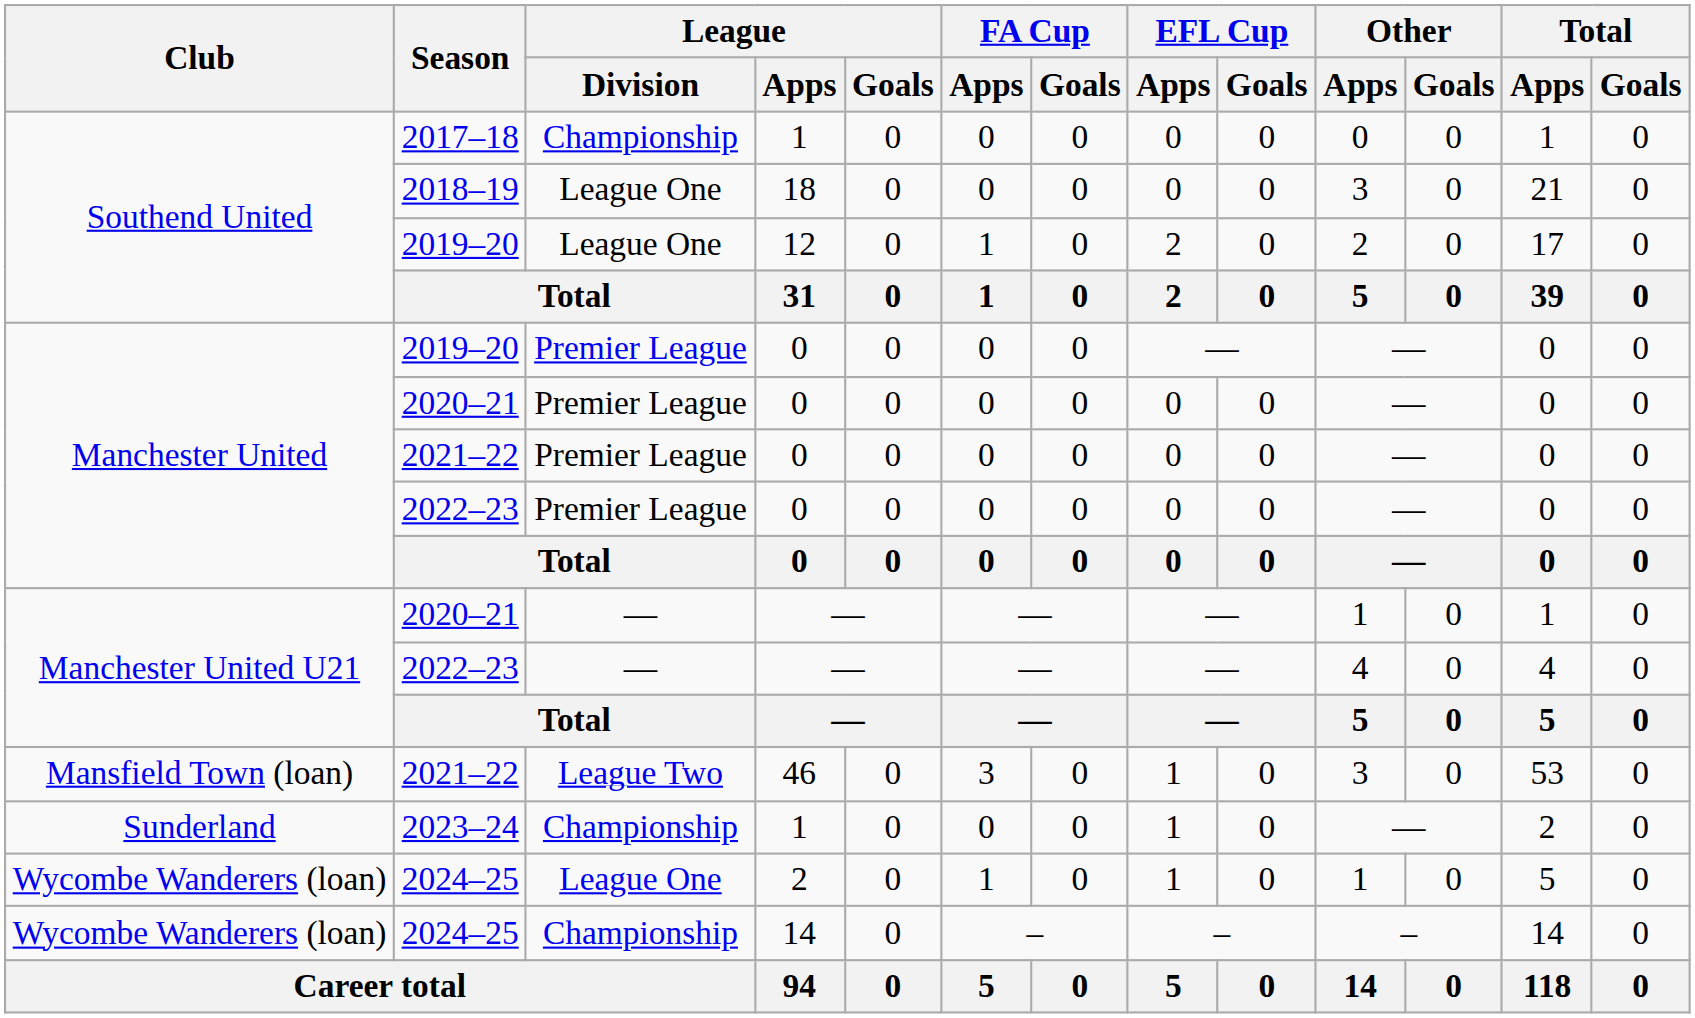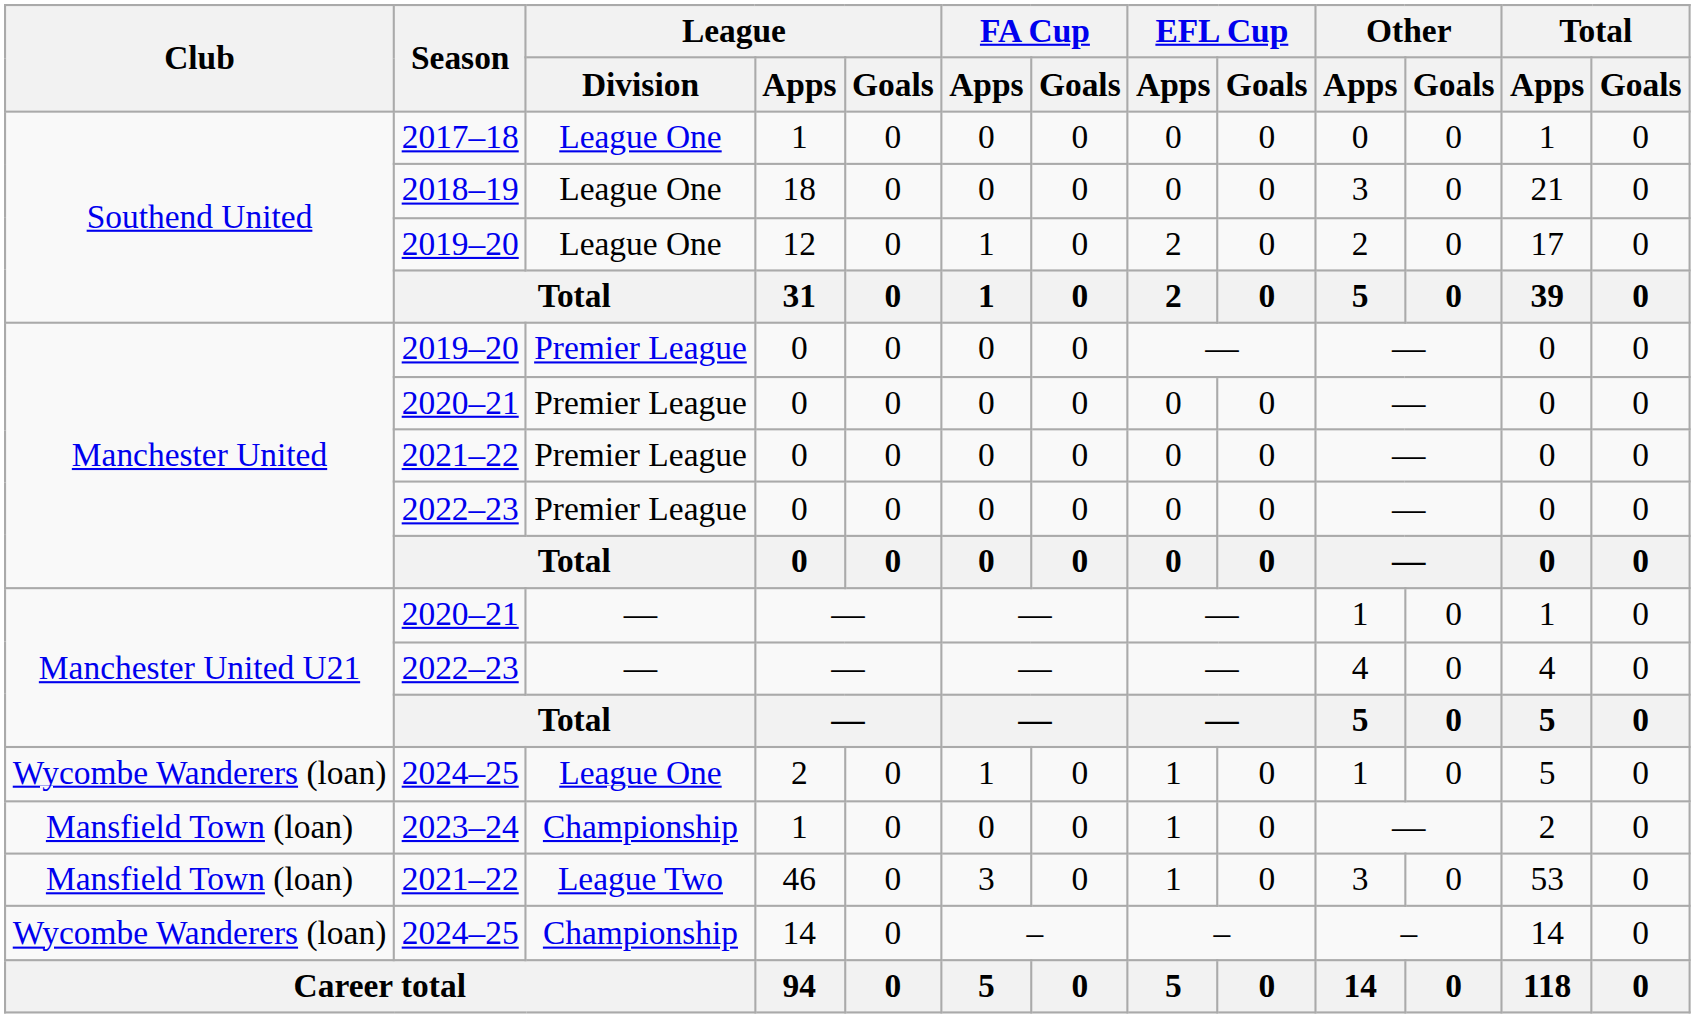2017–18 | League / Division: Championship -> League One
rows swapped: 2021–22 / 46 <-> 2024–25 / 2
2023–24 | Club: Sunderland -> Mansfield Town (loan)
